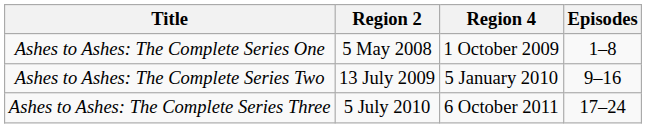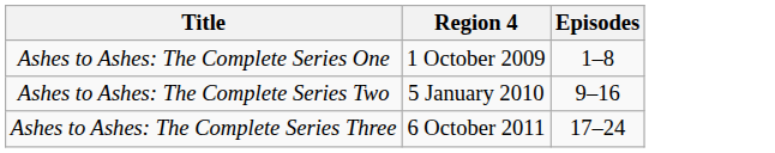- column: Region 2 | 5 May 2008 | 13 July 2009 | 5 July 2010
